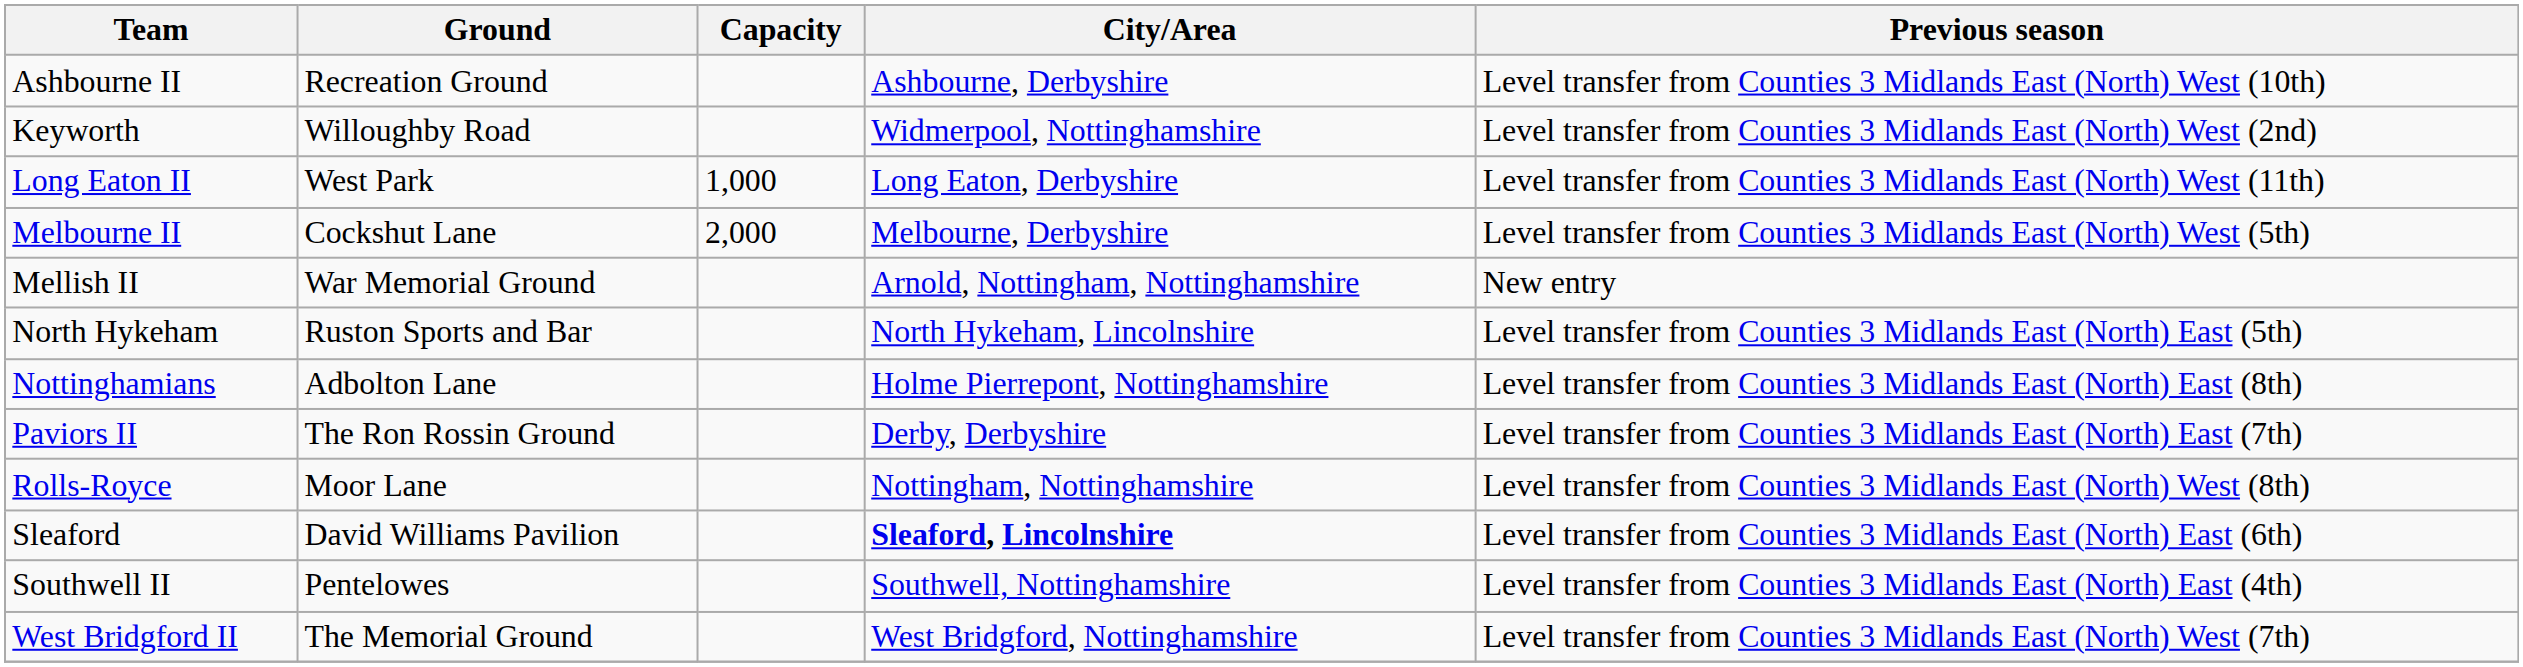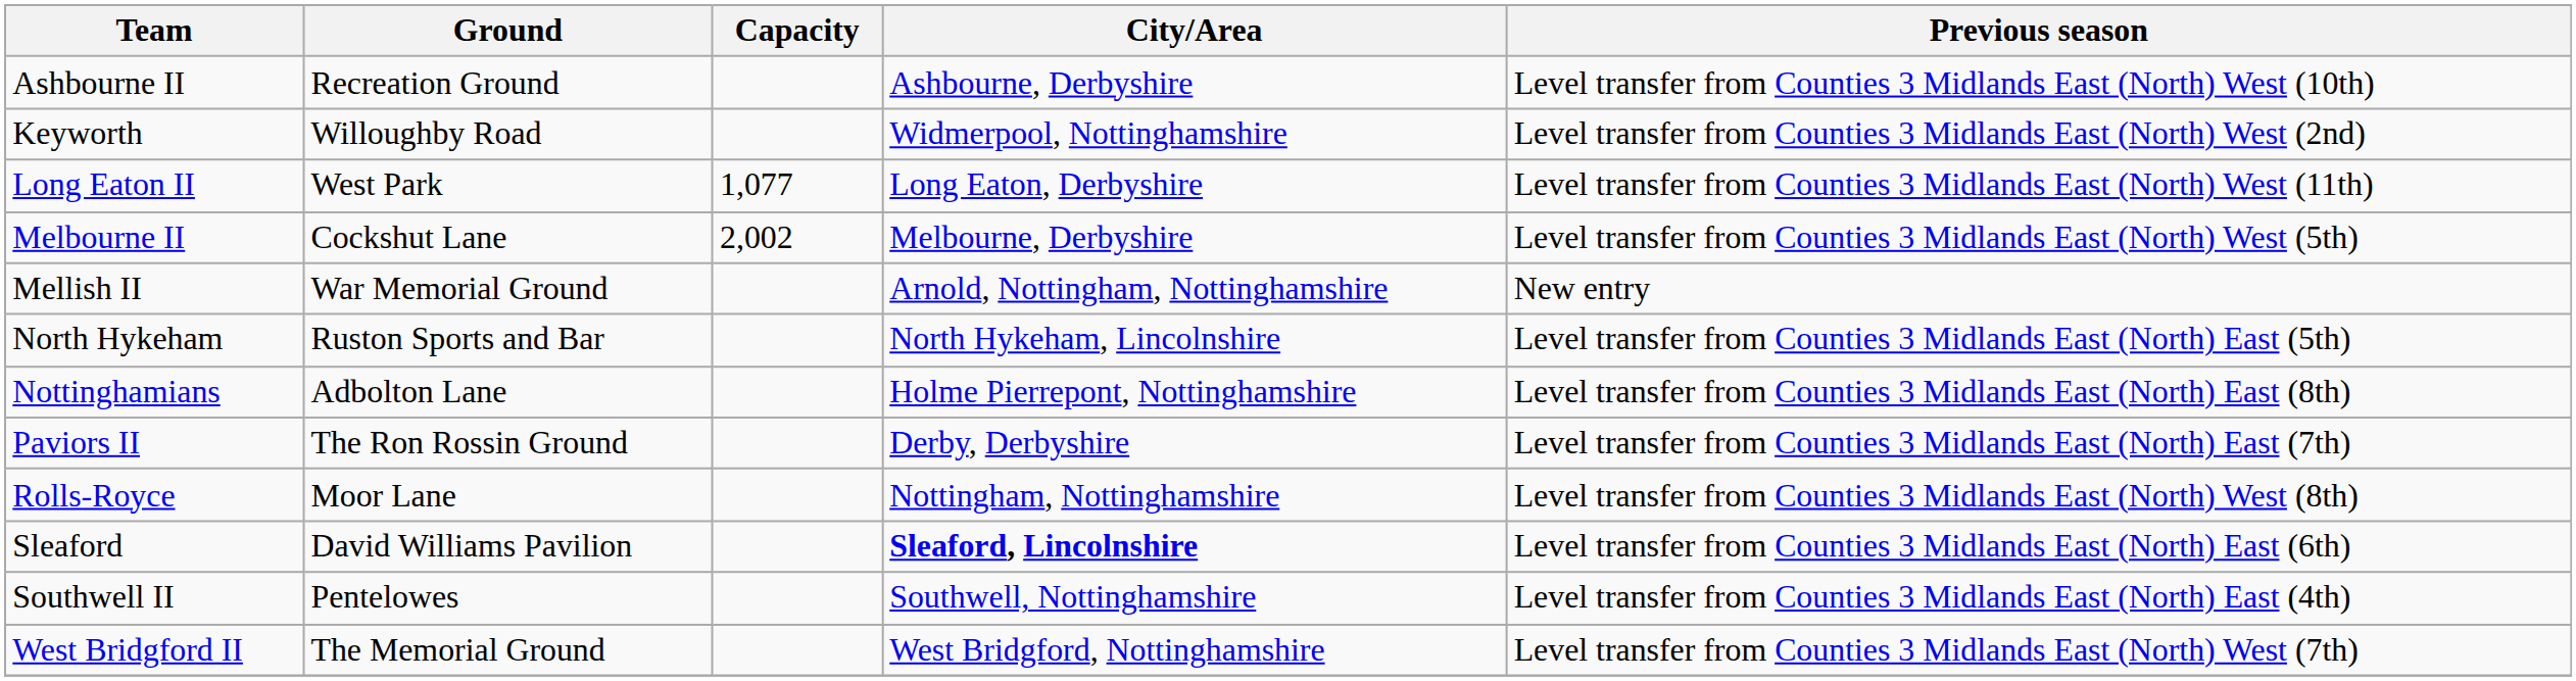Long Eaton II | Capacity: 1,000 -> 1,077
Melbourne II | Capacity: 2,000 -> 2,002
